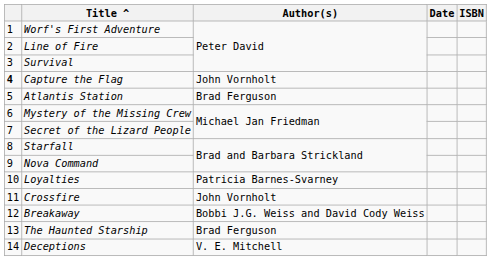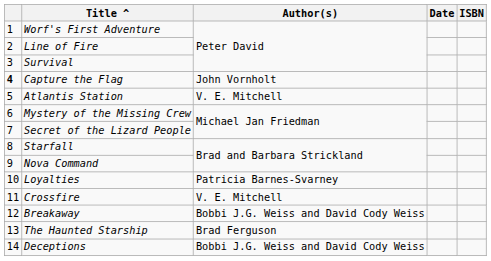Atlantis Station | Author(s): Brad Ferguson -> V. E. Mitchell
Crossfire | Author(s): John Vornholt -> V. E. Mitchell
Deceptions | Author(s): V. E. Mitchell -> Bobbi J.G. Weiss and David Cody Weiss
